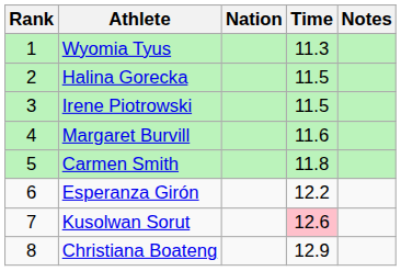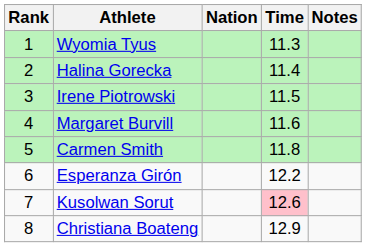Halina Gorecka | Time: 11.5 -> 11.4
